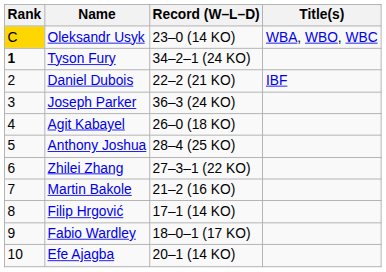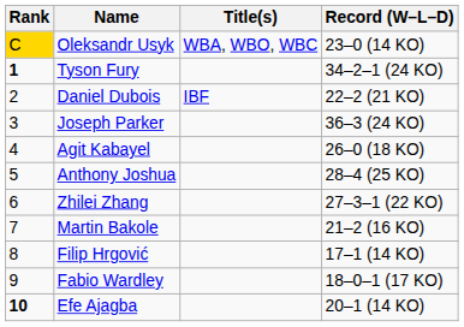columns swapped: Record (W–L–D) <-> Title(s)
Efe Ajagba | Rank: normal -> bold
